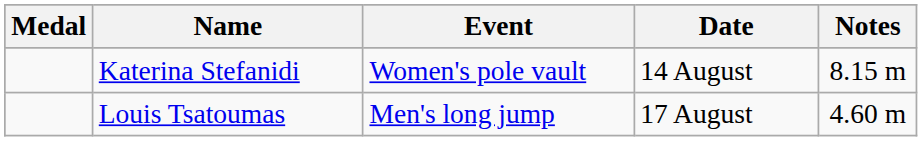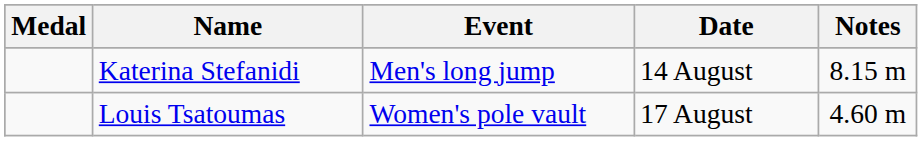Katerina Stefanidi | Event: Women's pole vault -> Men's long jump
Louis Tsatoumas | Event: Men's long jump -> Women's pole vault
